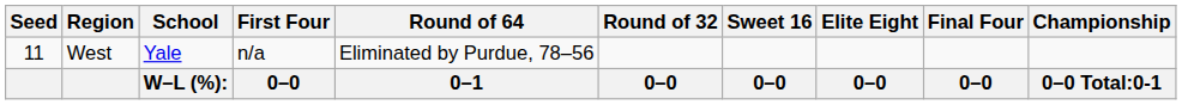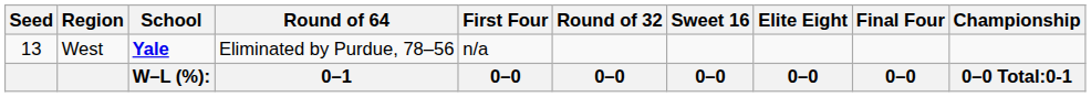columns swapped: First Four <-> Round of 64
West | Seed: 11 -> 13
West | School: normal -> bold
